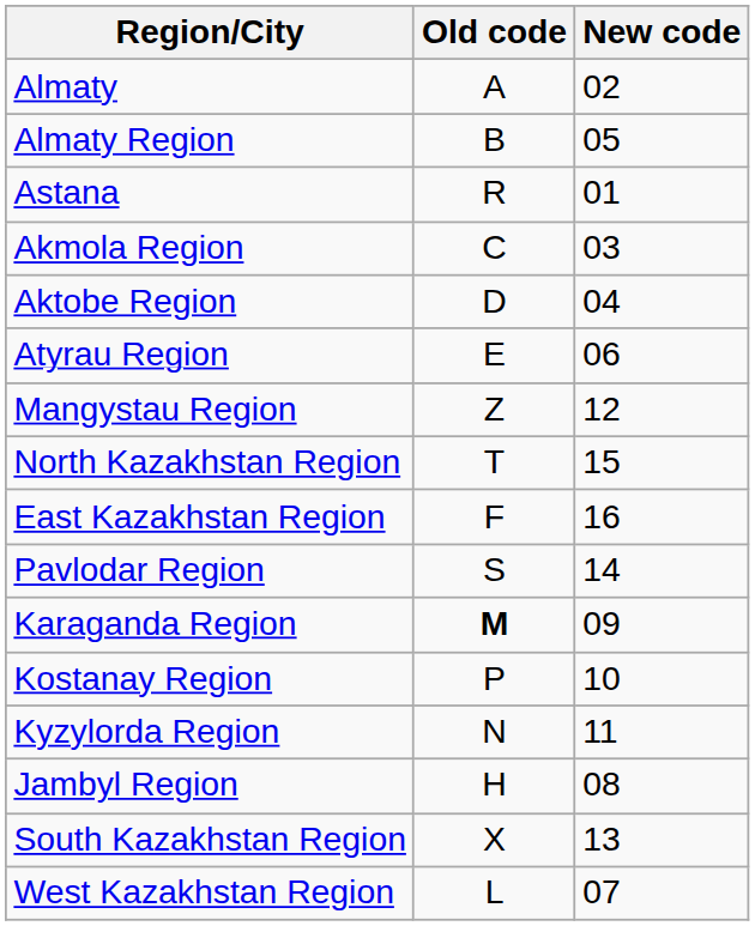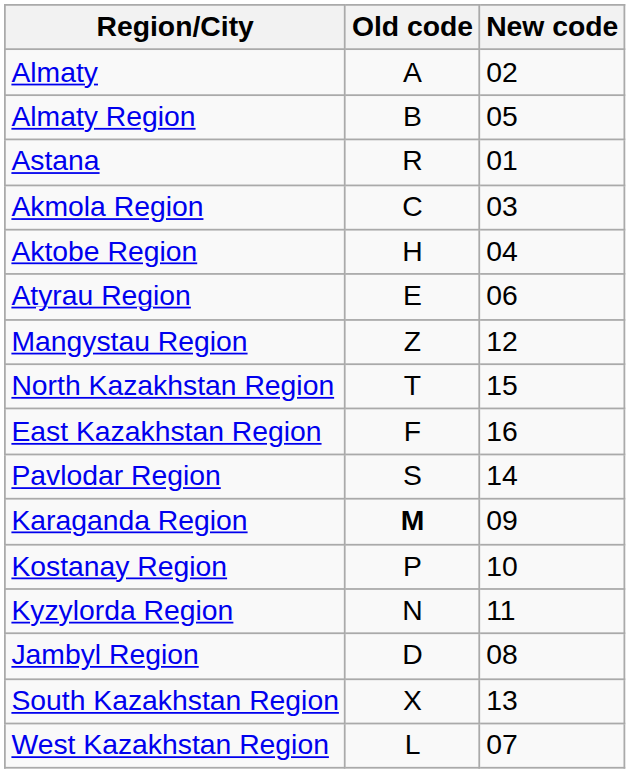Aktobe Region | Old code: D -> H
Jambyl Region | Old code: H -> D
